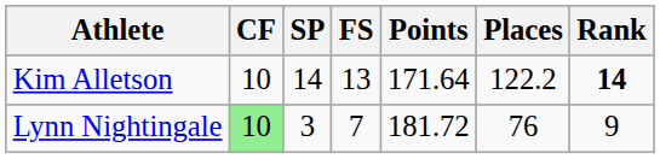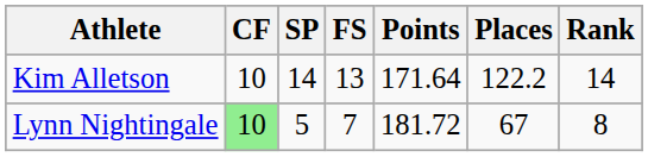Kim Alletson | Rank: bold -> normal
Lynn Nightingale | SP: 3 -> 5
Lynn Nightingale | Places: 76 -> 67
Lynn Nightingale | Rank: 9 -> 8
